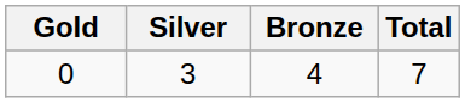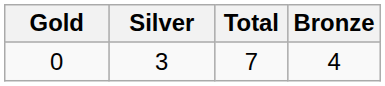columns swapped: Bronze <-> Total
